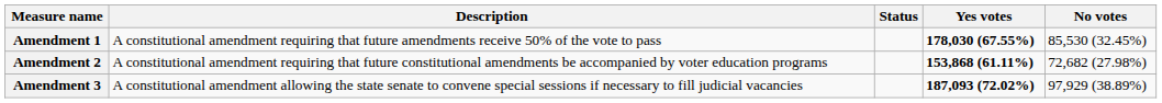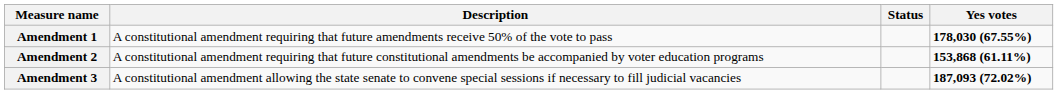- column: No votes | 85,530 (32.45%) | 72,682 (27.98%) | 97,929 (38.89%)
